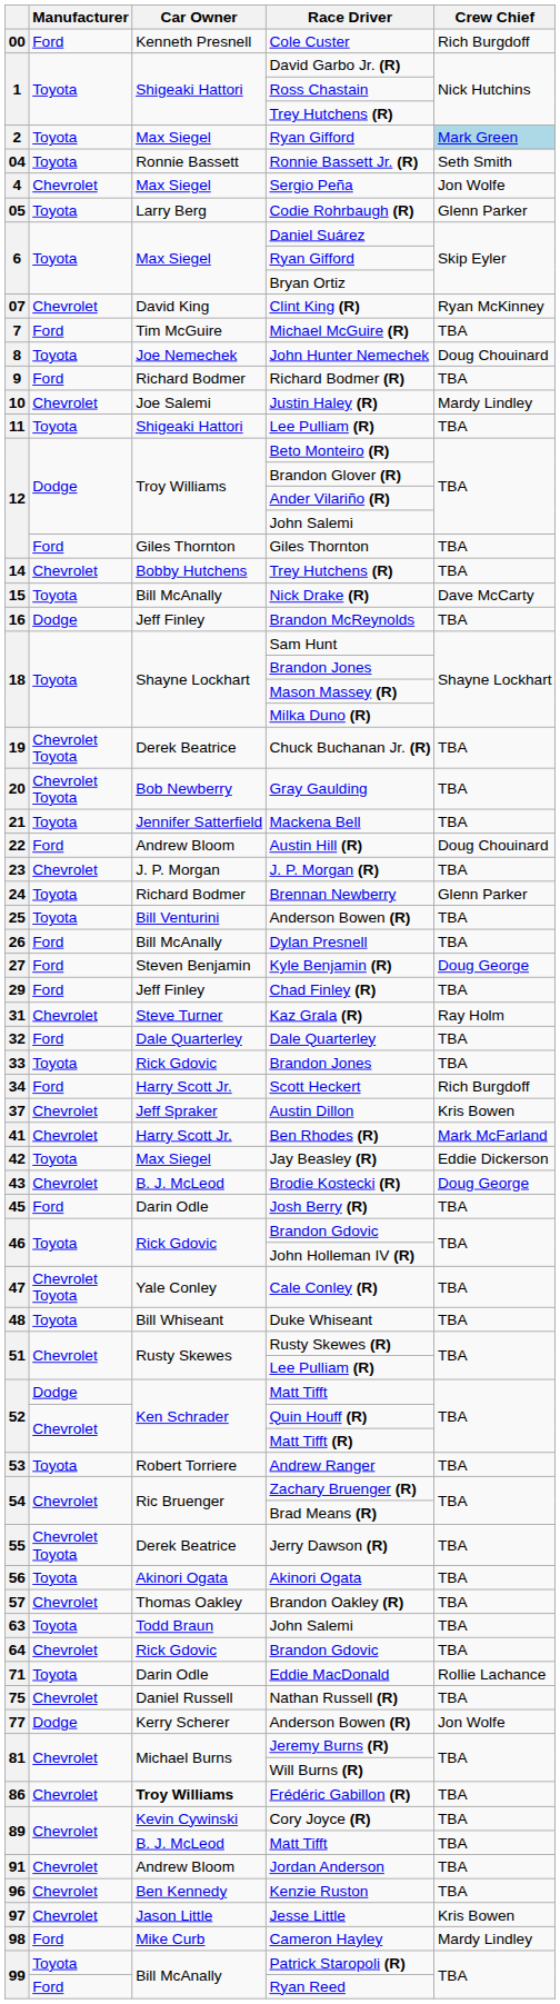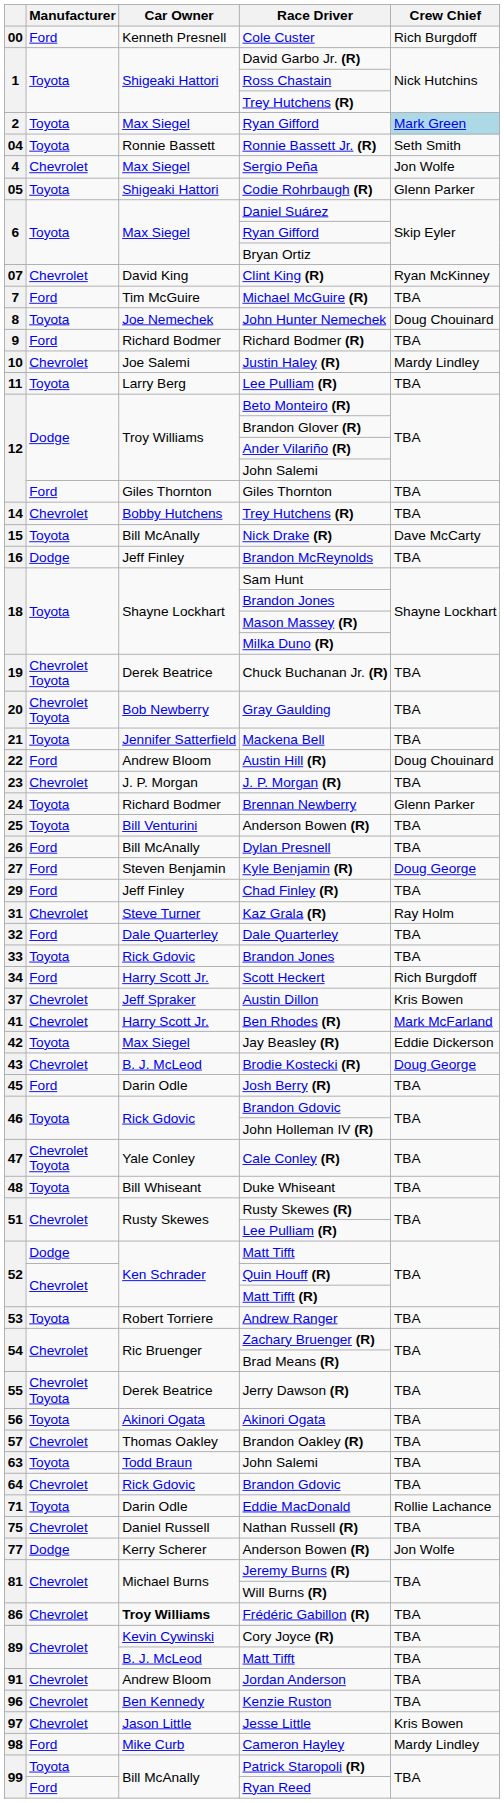Codie Rohrbaugh (R) | Car Owner: Larry Berg -> Shigeaki Hattori
11 / Lee Pulliam (R) | Car Owner: Shigeaki Hattori -> Larry Berg
